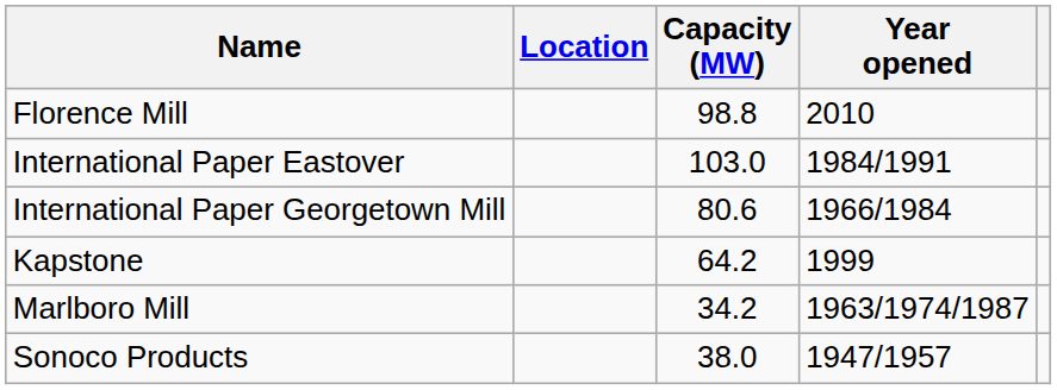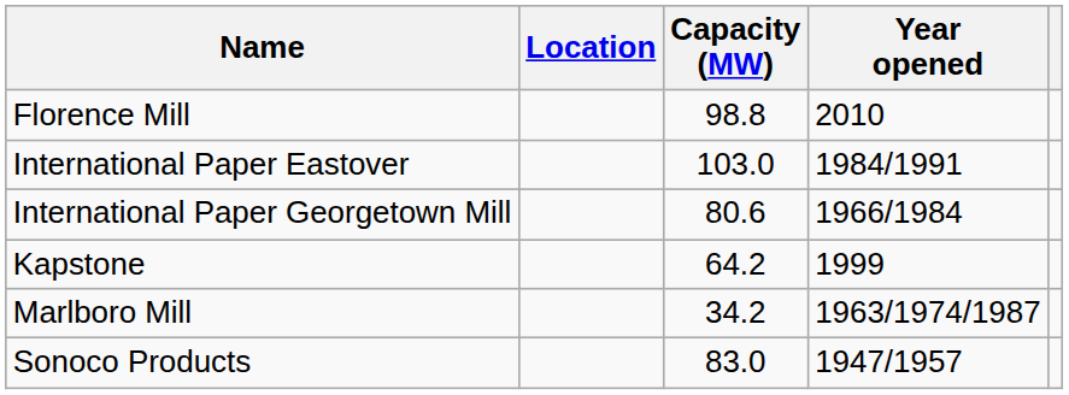Sonoco Products | Capacity (MW): 38.0 -> 83.0
